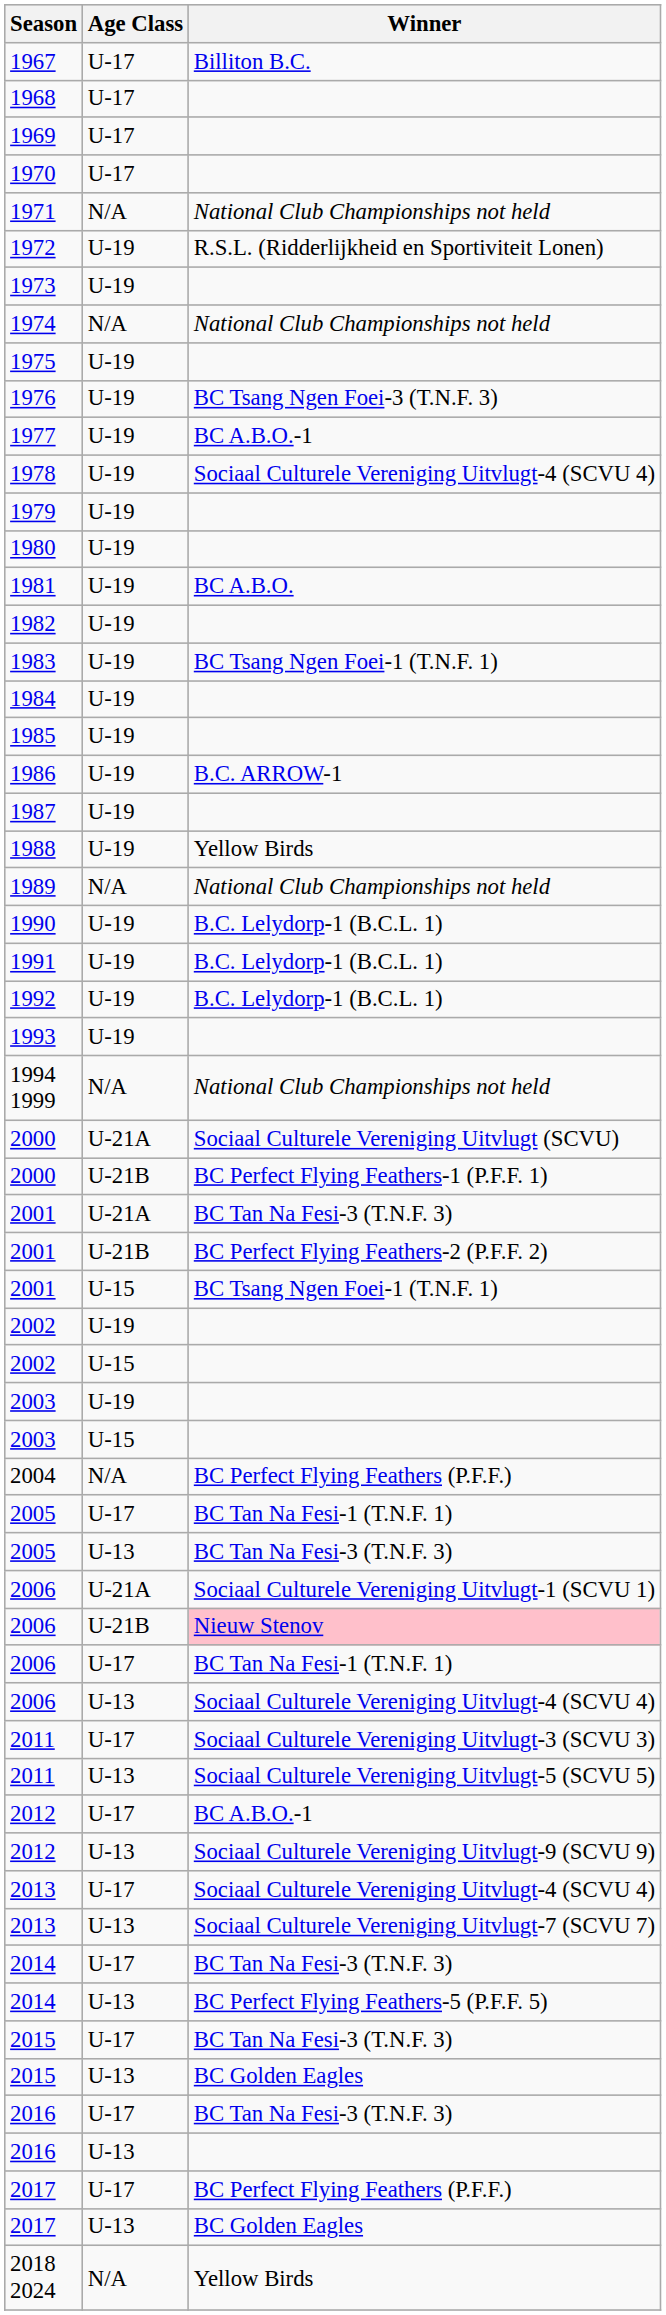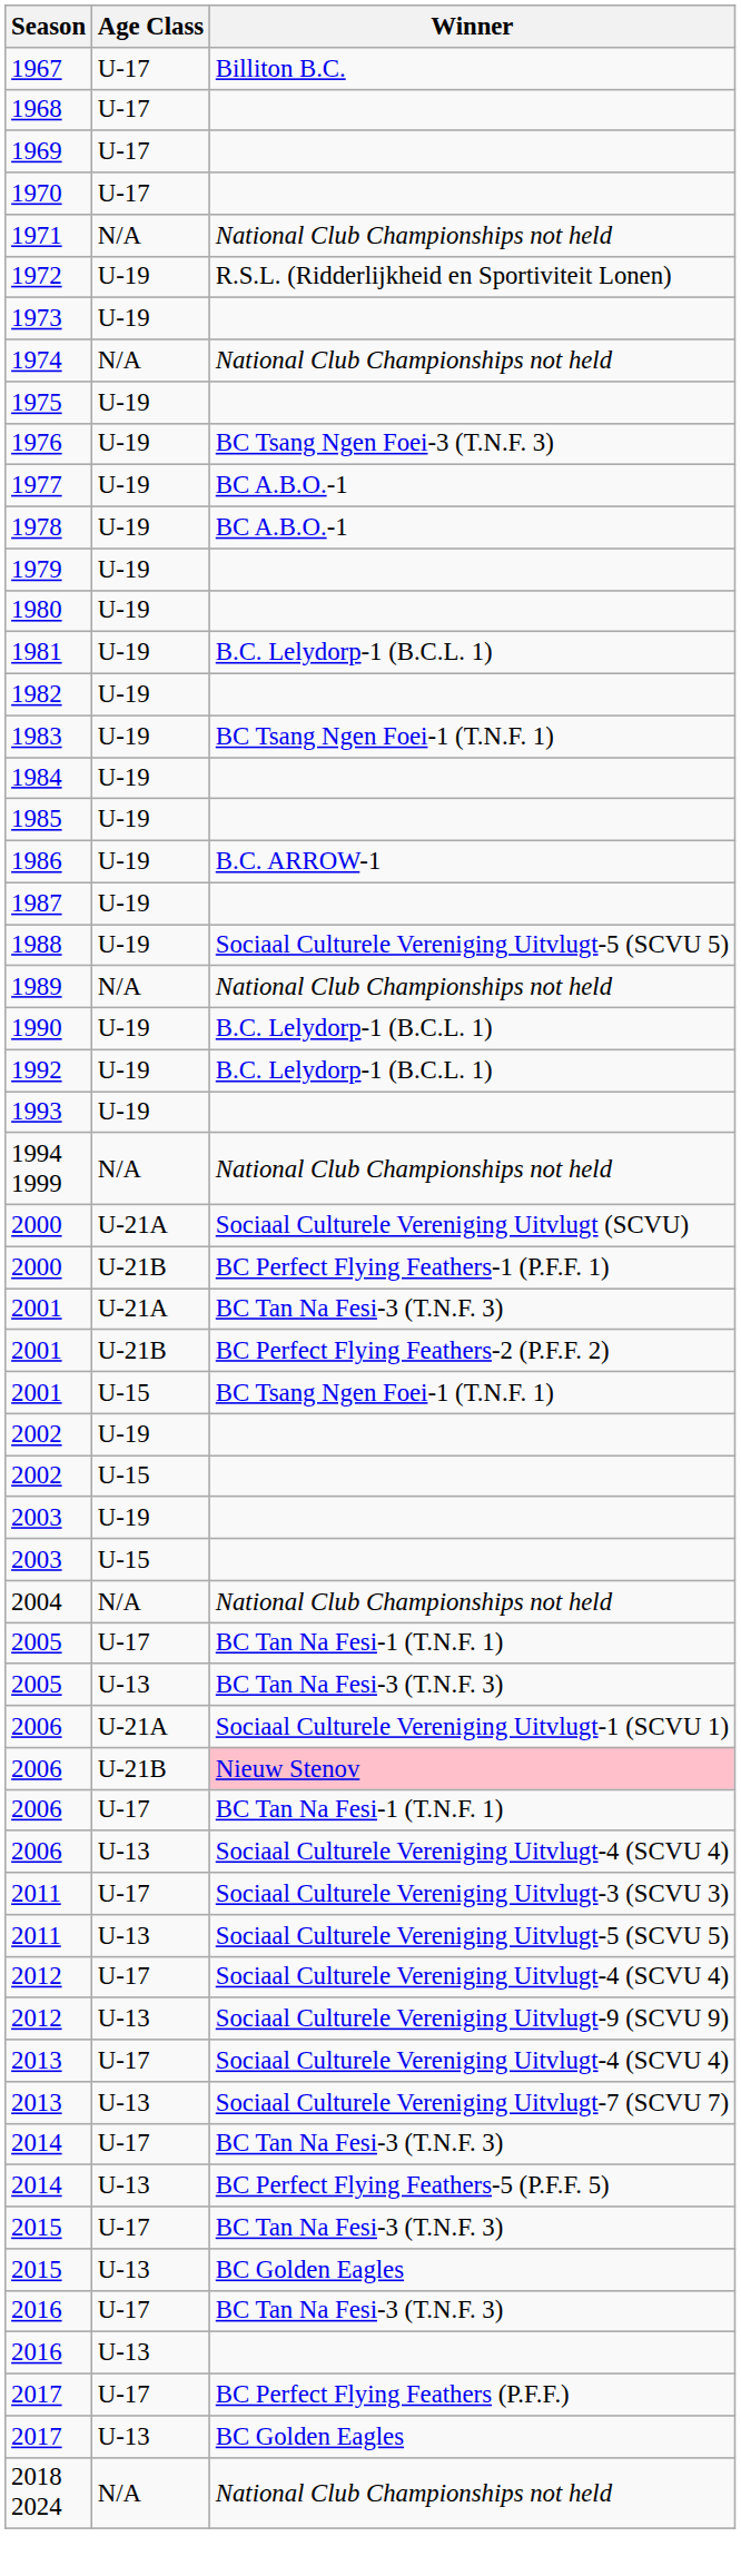1978 | Winner: Sociaal Culturele Vereniging Uitvlugt-4 (SCVU 4) -> BC A.B.O.-1
1981 | Winner: BC A.B.O. -> B.C. Lelydorp-1 (B.C.L. 1)
1988 | Winner: Yellow Birds -> Sociaal Culturele Vereniging Uitvlugt-5 (SCVU 5)
- row: 1991 | U-19 | B.C. Lelydorp-1 (B.C.L. 1)
2004 | Winner: BC Perfect Flying Feathers (P.F.F.) -> National Club Championships not held
2012 / U-17 | Winner: BC A.B.O.-1 -> Sociaal Culturele Vereniging Uitvlugt-4 (SCVU 4)
2018 2024 | Winner: Yellow Birds -> National Club Championships not held
